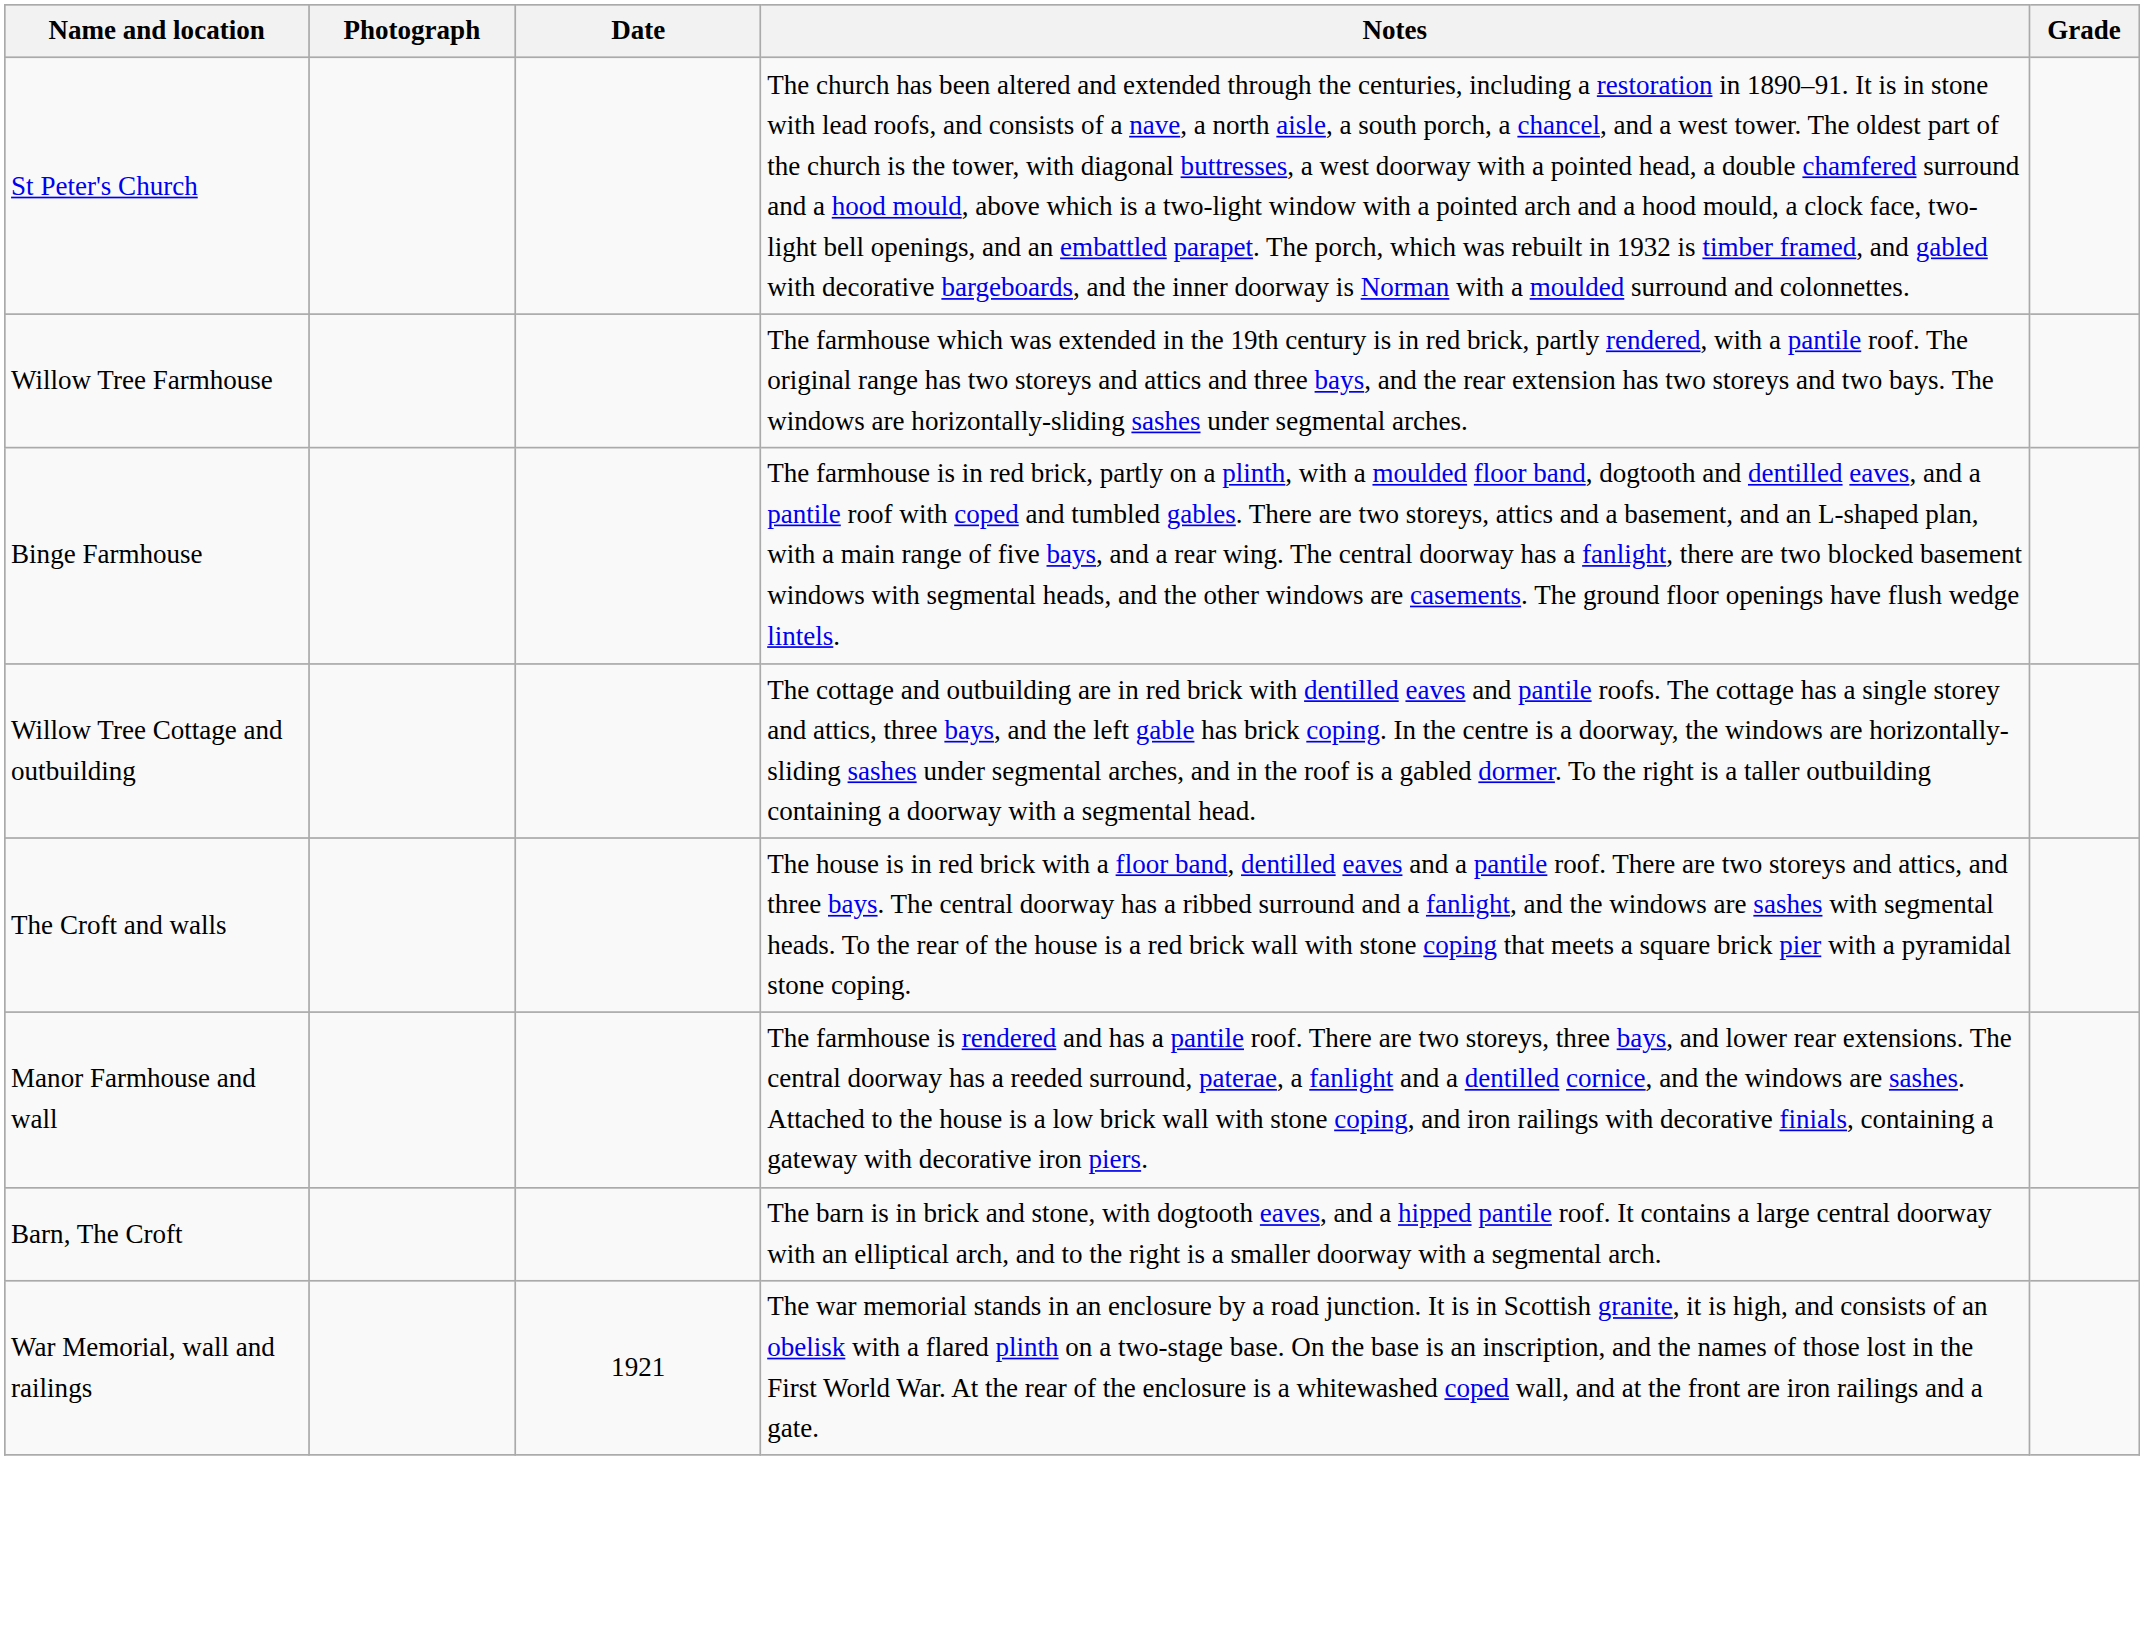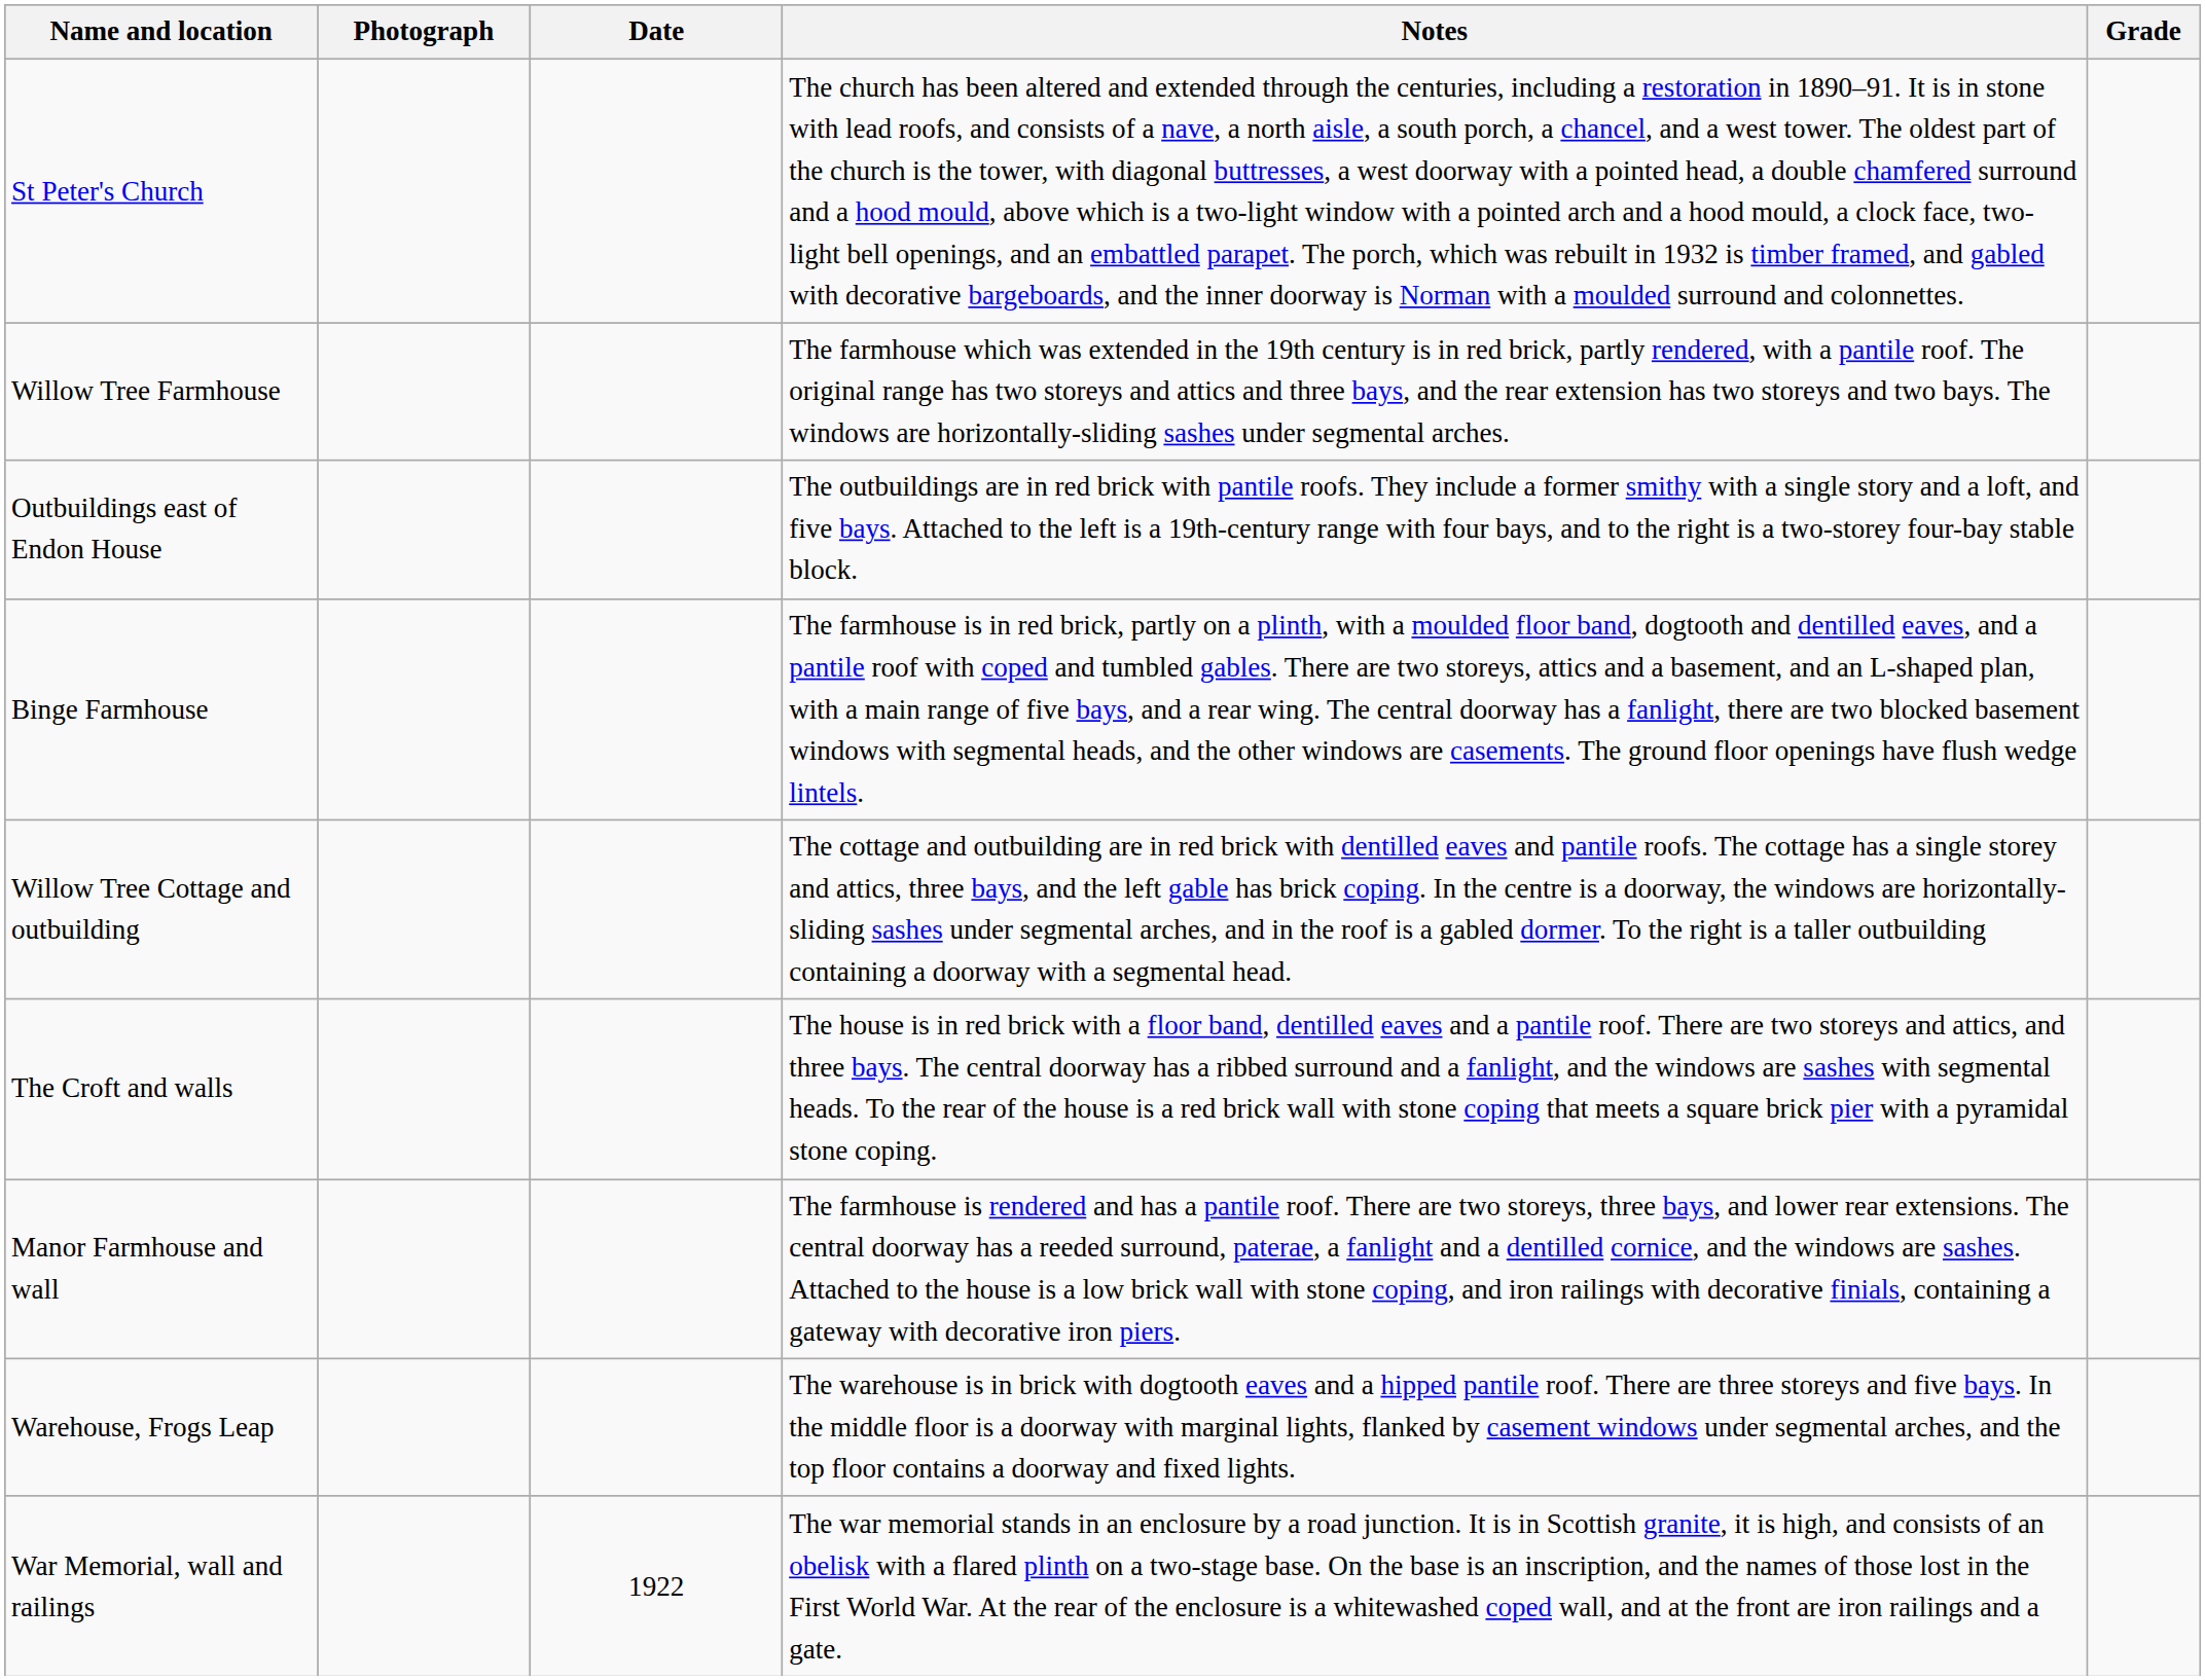+ row: Outbuildings east of Endon House | The outbuildings are in red brick with pantile roofs. They include a former smithy with a single story and a loft, and five bays. Attached to the left is a 19th-century range with four bays, and to the right is a two-storey four-bay stable block.
- row: Barn, The Croft | The barn is in brick and stone, with dogtooth eaves, and a hipped pantile roof. It contains a large central doorway with an elliptical arch, and to the right is a smaller doorway with a segmental arch.
+ row: Warehouse, Frogs Leap | The warehouse is in brick with dogtooth eaves and a hipped pantile roof. There are three storeys and five bays. In the middle floor is a doorway with marginal lights, flanked by casement windows under segmental arches, and the top floor contains a doorway and fixed lights.
War Memorial, wall and railings | Date: 1921 -> 1922
